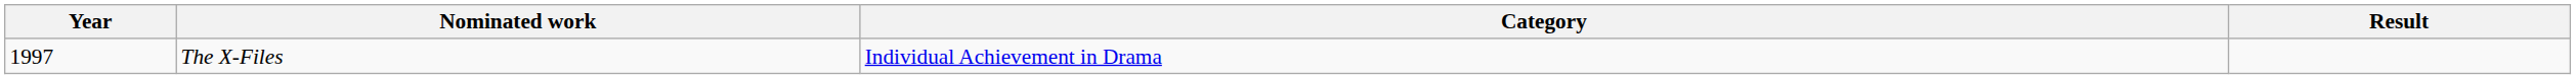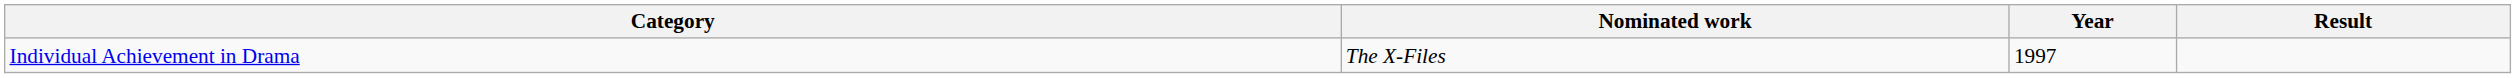columns swapped: Year <-> Category
